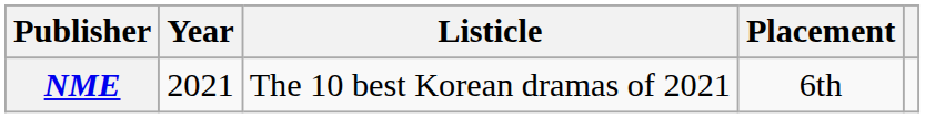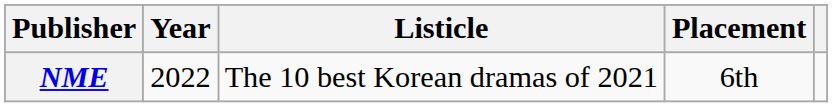NME | Year: 2021 -> 2022
